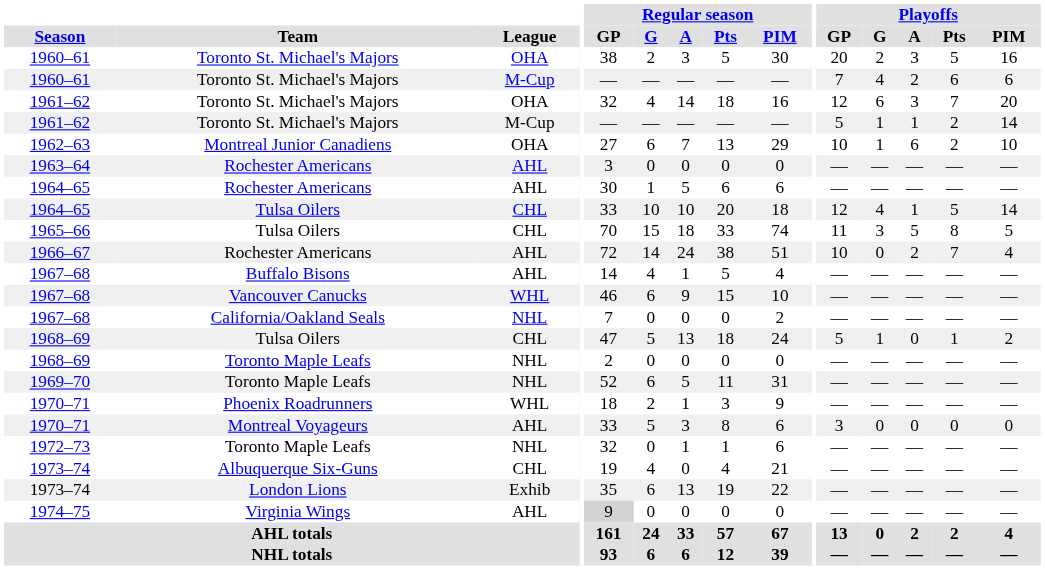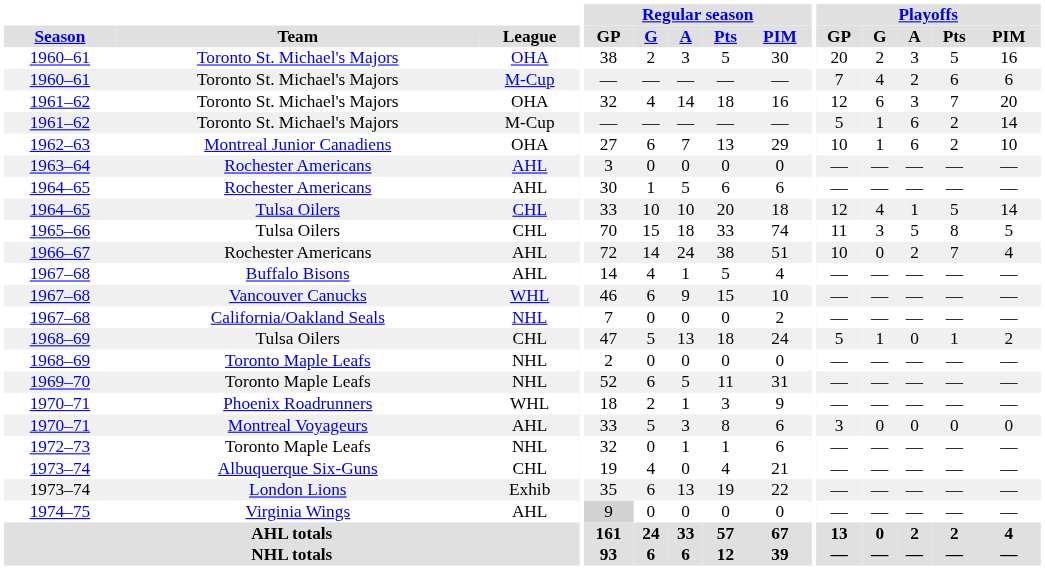1961–62 / M-Cup | Playoffs / A: 1 -> 6
